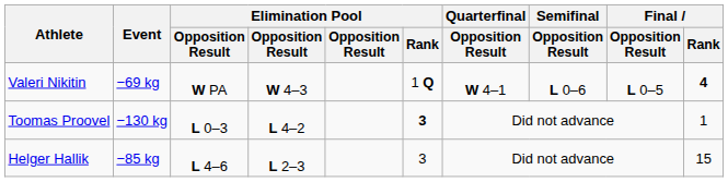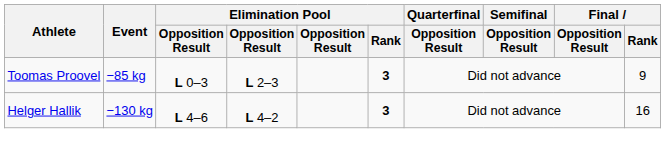- row: Valeri Nikitin | −69 kg | W PA | W 4–3 | 1 Q | W 4–1 | L 0–6 | L 0–5 | 4
Toomas Proovel | Event: −130 kg -> −85 kg
Toomas Proovel | column 4: L 4–2 -> L 2–3
Toomas Proovel | Final / Rank: 1 -> 9
Helger Hallik | Event: −85 kg -> −130 kg
Helger Hallik | column 4: L 2–3 -> L 4–2
Helger Hallik | Elimination Pool / Rank: normal -> bold
Helger Hallik | Final / Rank: 15 -> 16
